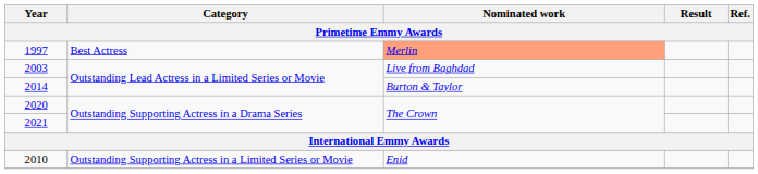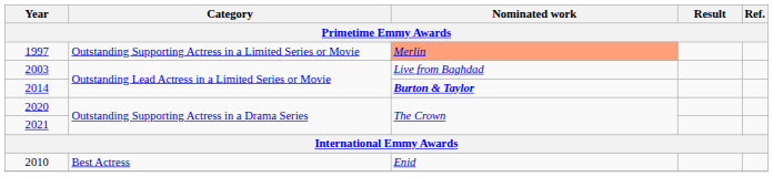1997 | Category: Best Actress -> Outstanding Supporting Actress in a Limited Series or Movie
2014 | Nominated work: normal -> bold
2010 | Category: Outstanding Supporting Actress in a Limited Series or Movie -> Best Actress
